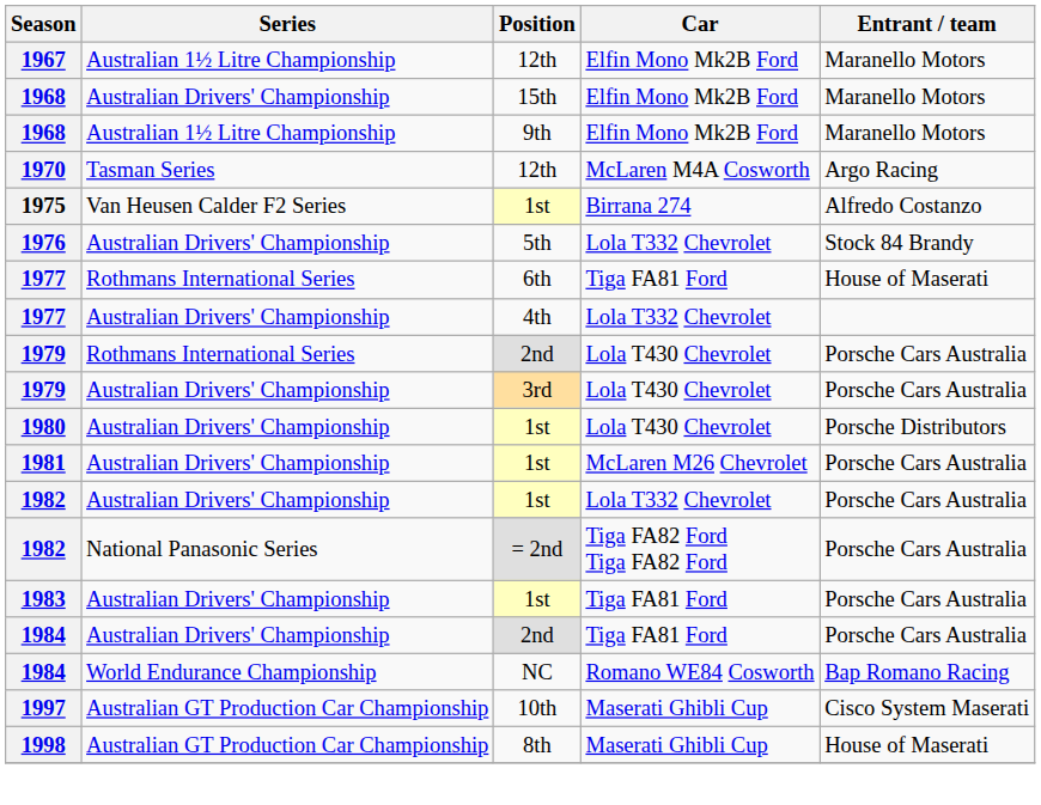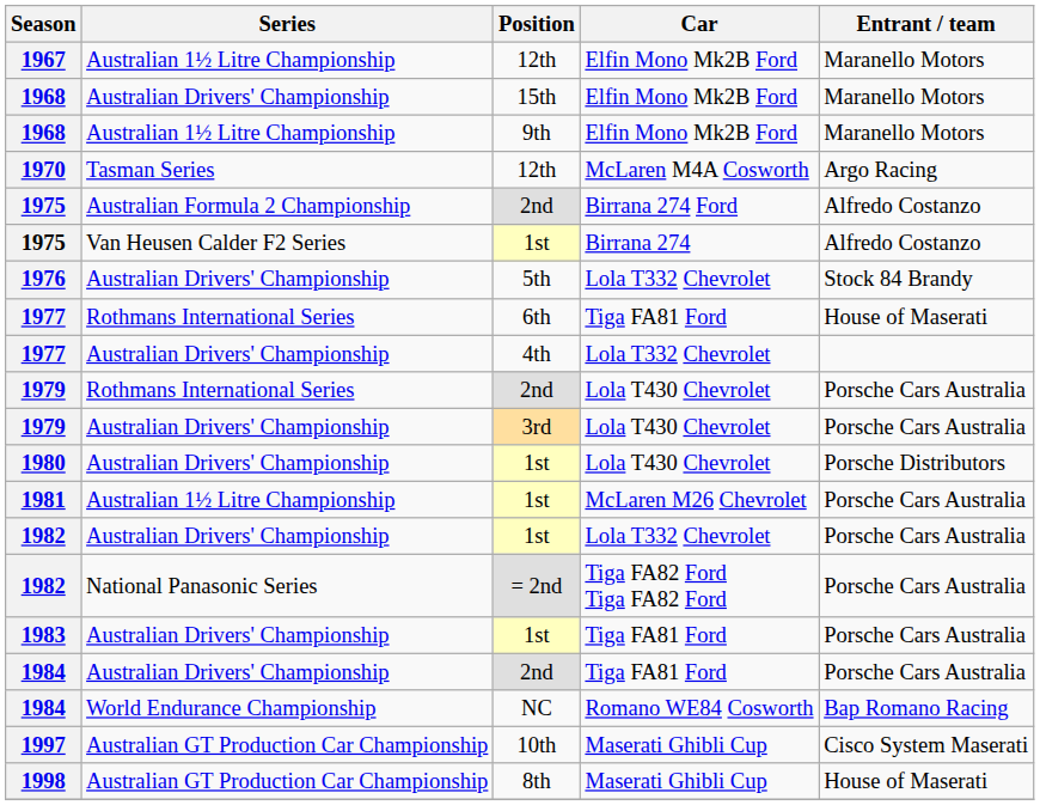+ row: 1975 | Australian Formula 2 Championship | 2nd | Birrana 274 Ford | Alfredo Costanzo
1981 | Series: Australian Drivers' Championship -> Australian 1½ Litre Championship
